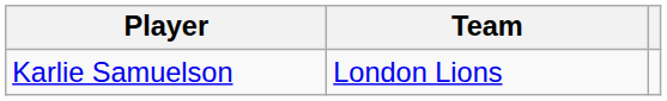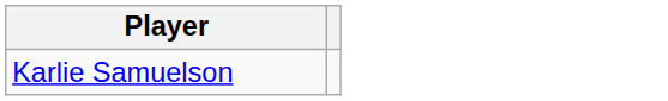- column: Team | London Lions
